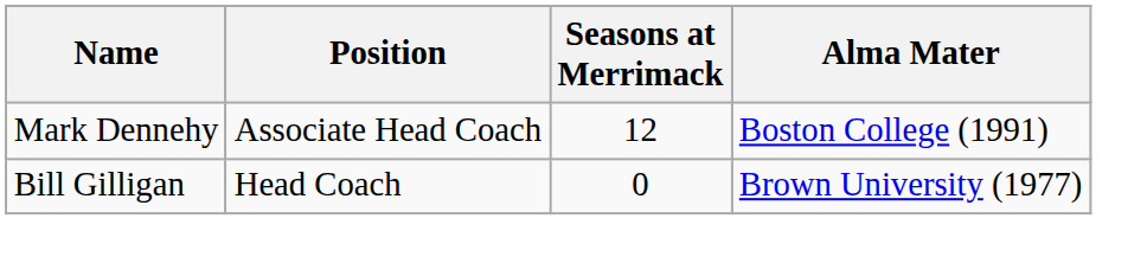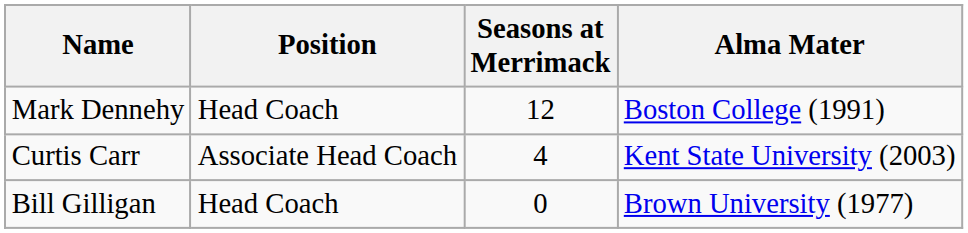Mark Dennehy | Position: Associate Head Coach -> Head Coach
+ row: Curtis Carr | Associate Head Coach | 4 | Kent State University (2003)
